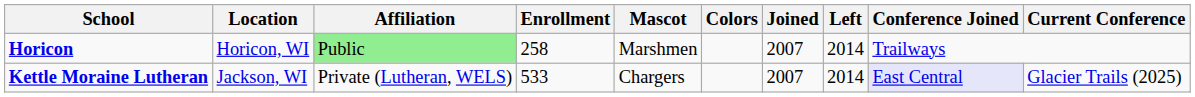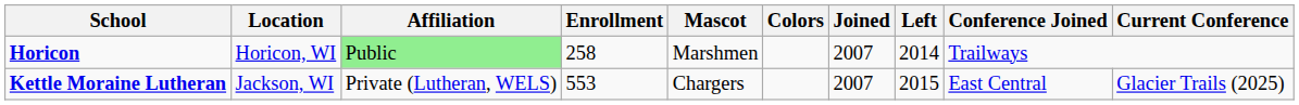Kettle Moraine Lutheran | Enrollment: 533 -> 553
Kettle Moraine Lutheran | Left: 2014 -> 2015
Kettle Moraine Lutheran | Conference Joined: lavender background -> no background
